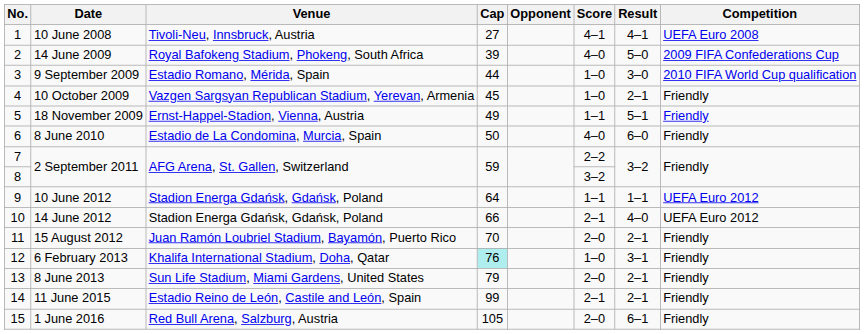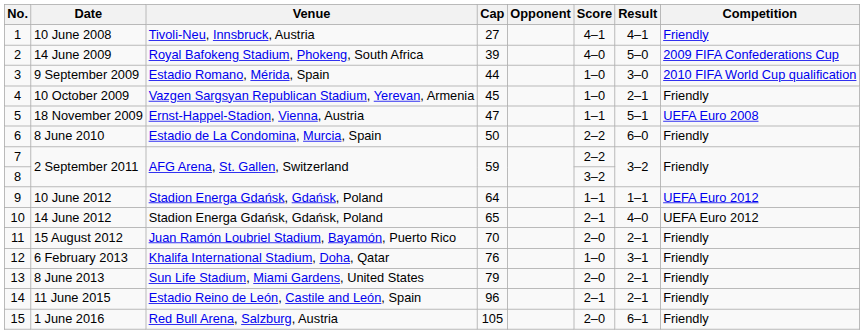10 June 2008 | Competition: UEFA Euro 2008 -> Friendly
18 November 2009 | Cap: 49 -> 47
18 November 2009 | Competition: Friendly -> UEFA Euro 2008
8 June 2010 | Score: 4–0 -> 2–2
14 June 2012 | Cap: 66 -> 65
6 February 2013 | Cap: paleturquoise background -> no background
11 June 2015 | Cap: 99 -> 96
